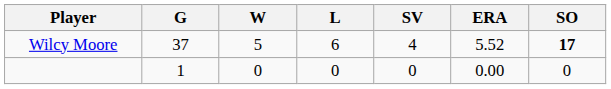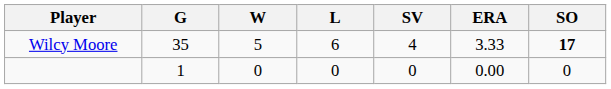Wilcy Moore | G: 37 -> 35
Wilcy Moore | ERA: 5.52 -> 3.33
